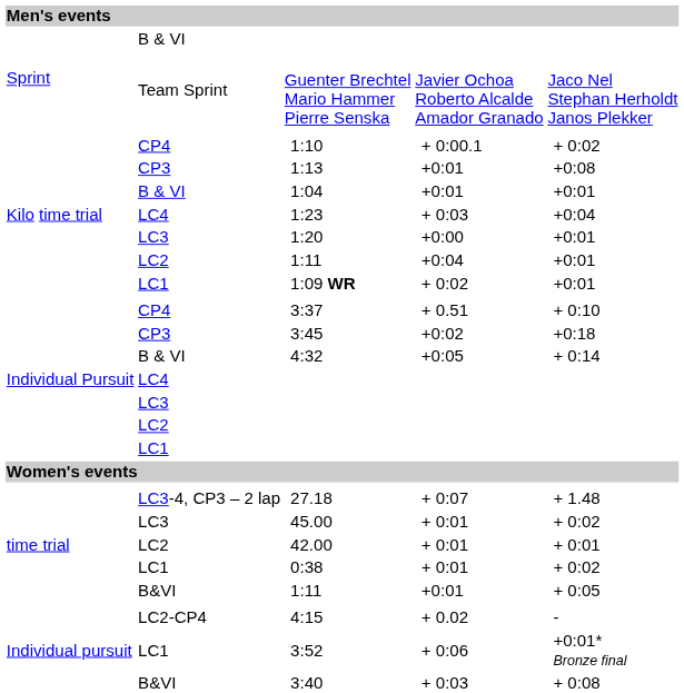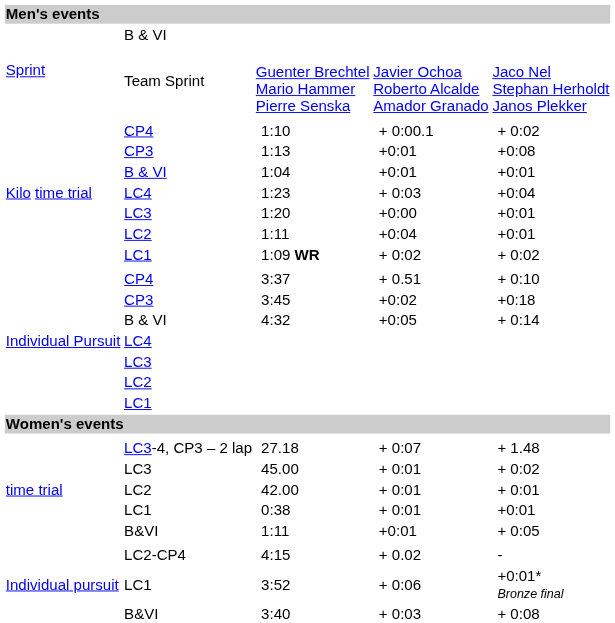1:09 WR | column 8: +0:01 -> + 0:02
0:38 | column 8: + 0:02 -> +0:01
